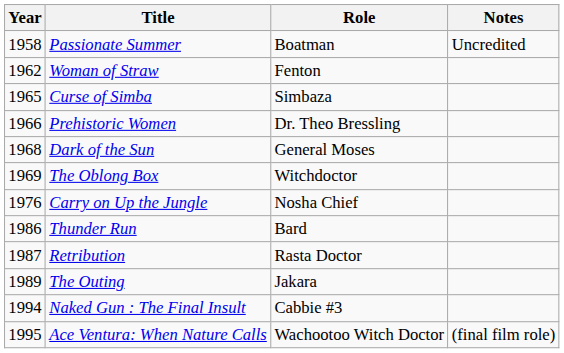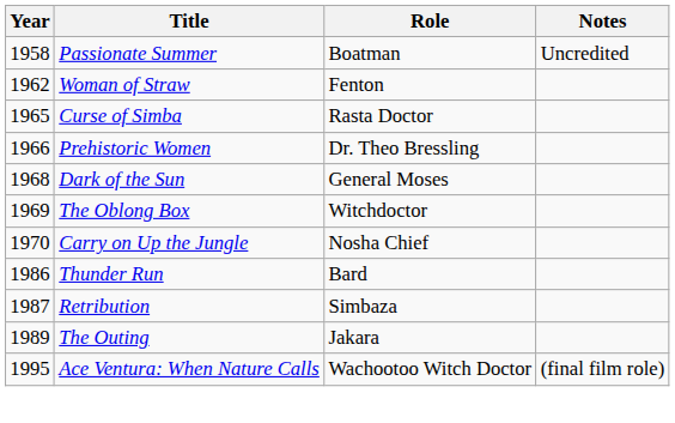Curse of Simba | Role: Simbaza -> Rasta Doctor
Carry on Up the Jungle | Year: 1976 -> 1970
Retribution | Role: Rasta Doctor -> Simbaza
- row: 1994 | Naked Gun : The Final Insult | Cabbie #3
